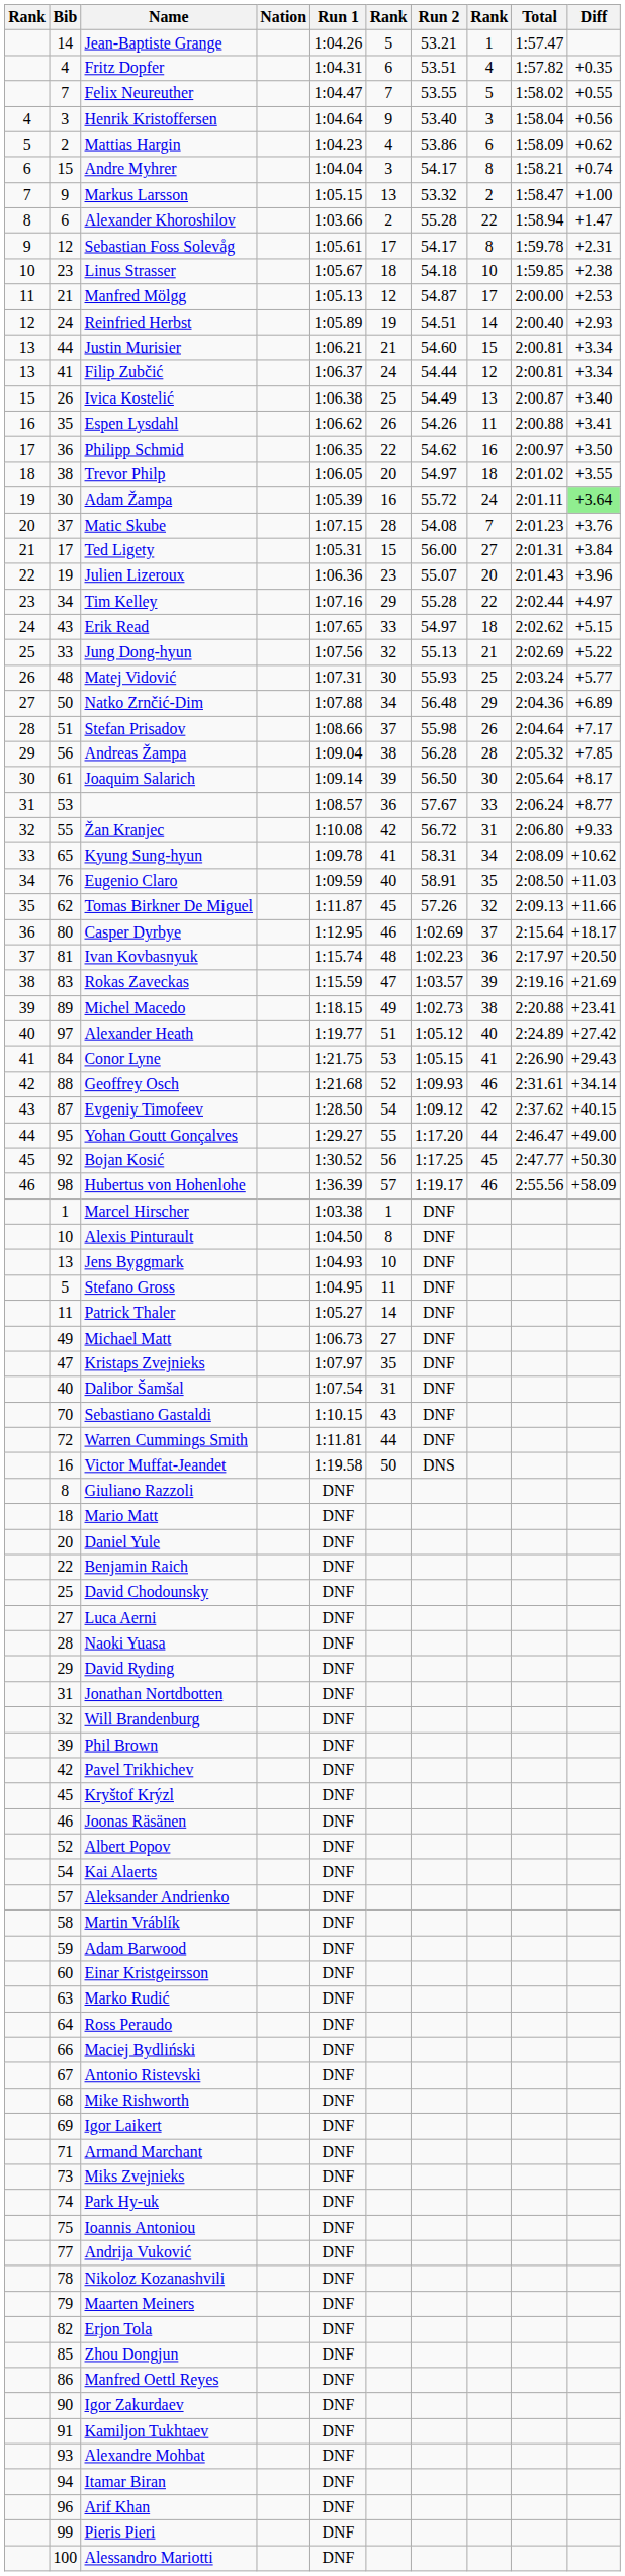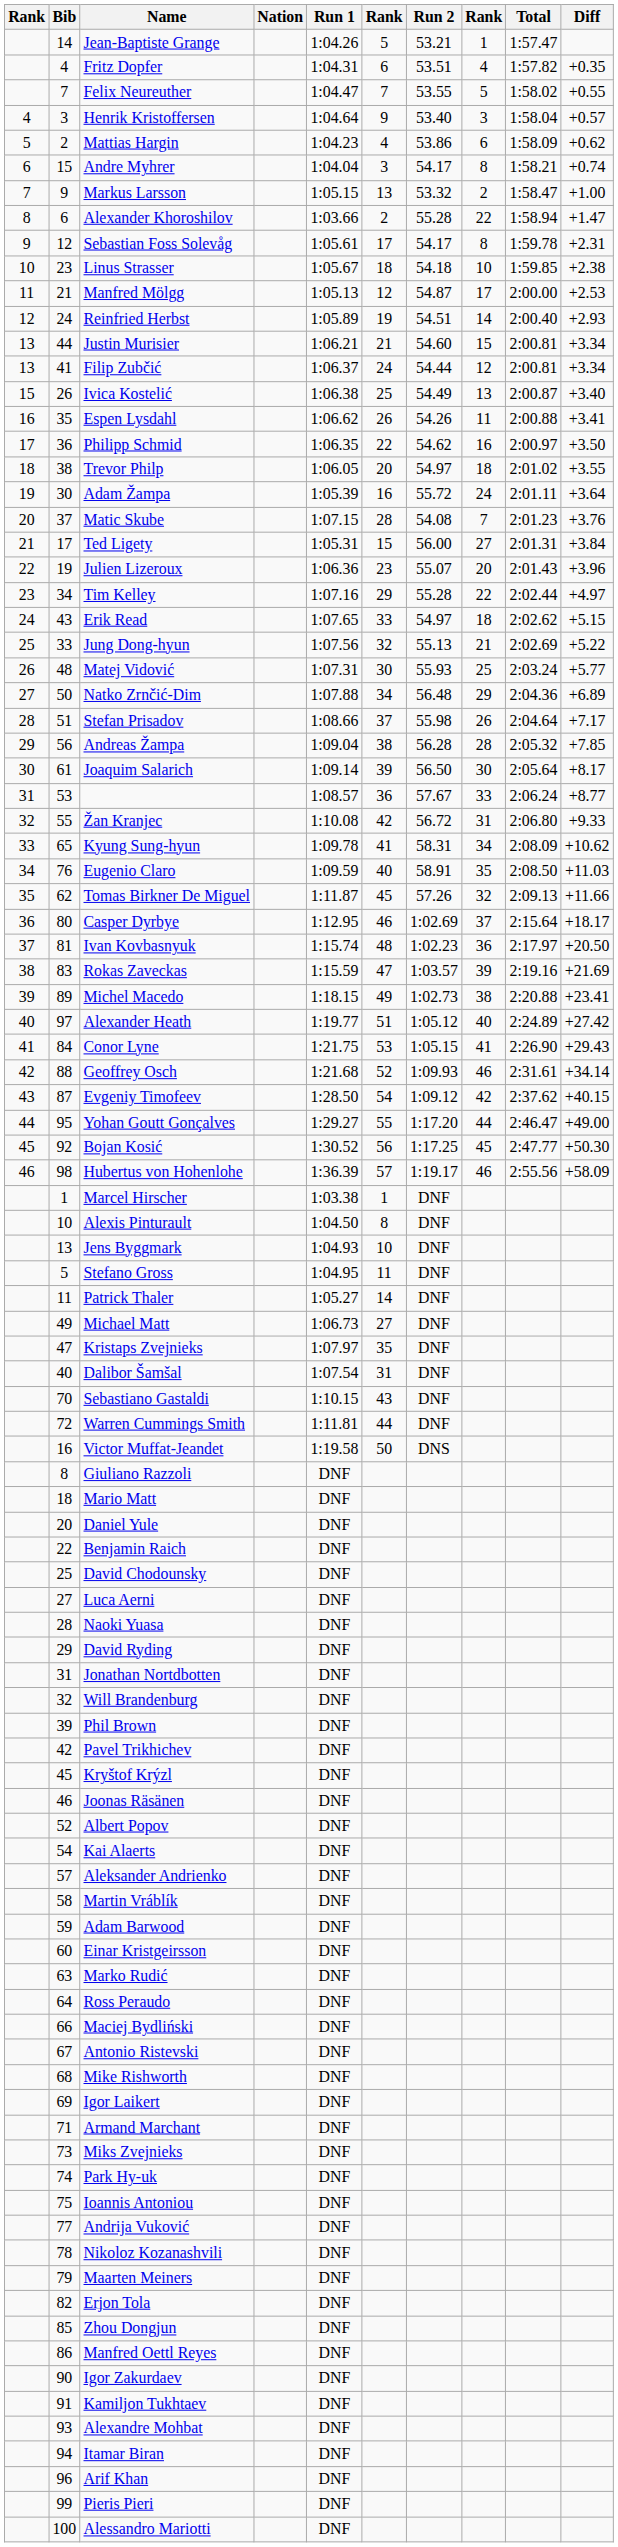Henrik Kristoffersen | Diff: +0.56 -> +0.57
Adam Žampa | Diff: lightgreen background -> no background
